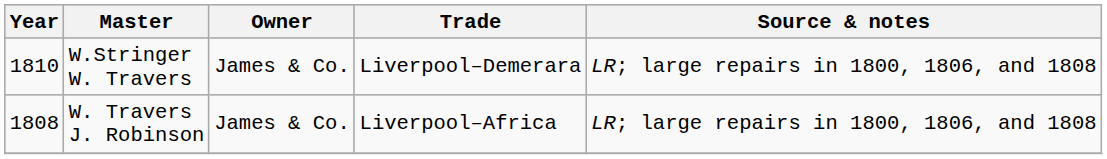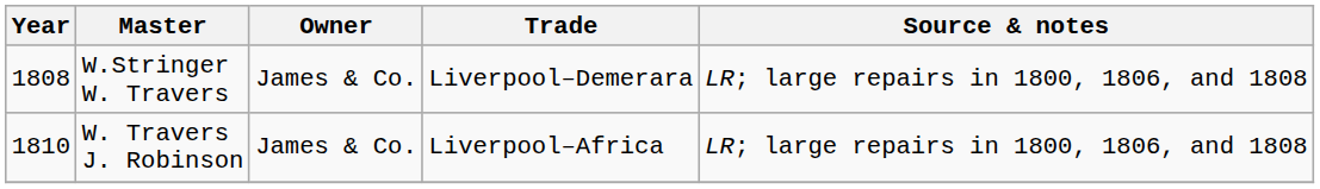W.Stringer W. Travers | Year: 1810 -> 1808
W. Travers J. Robinson | Year: 1808 -> 1810
